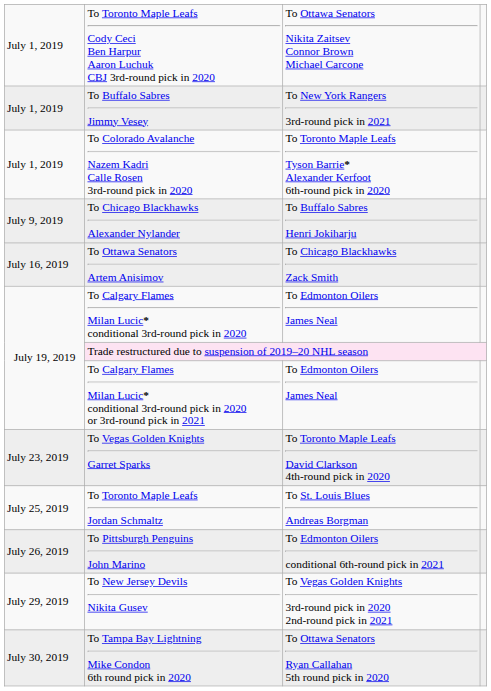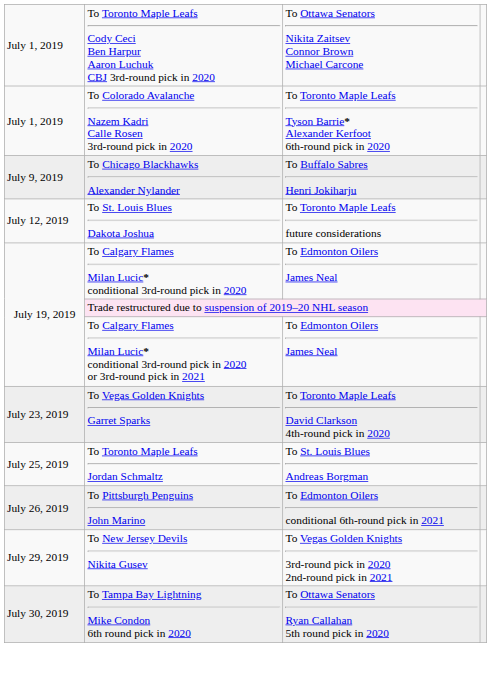- row: July 1, 2019 | To Buffalo Sabres Jimmy Vesey | To New York Rangers 3rd-round pick in 2021
+ row: July 12, 2019 | To St. Louis Blues Dakota Joshua | To Toronto Maple Leafs future considerations
- row: July 16, 2019 | To Ottawa Senators Artem Anisimov | To Chicago Blackhawks Zack Smith
